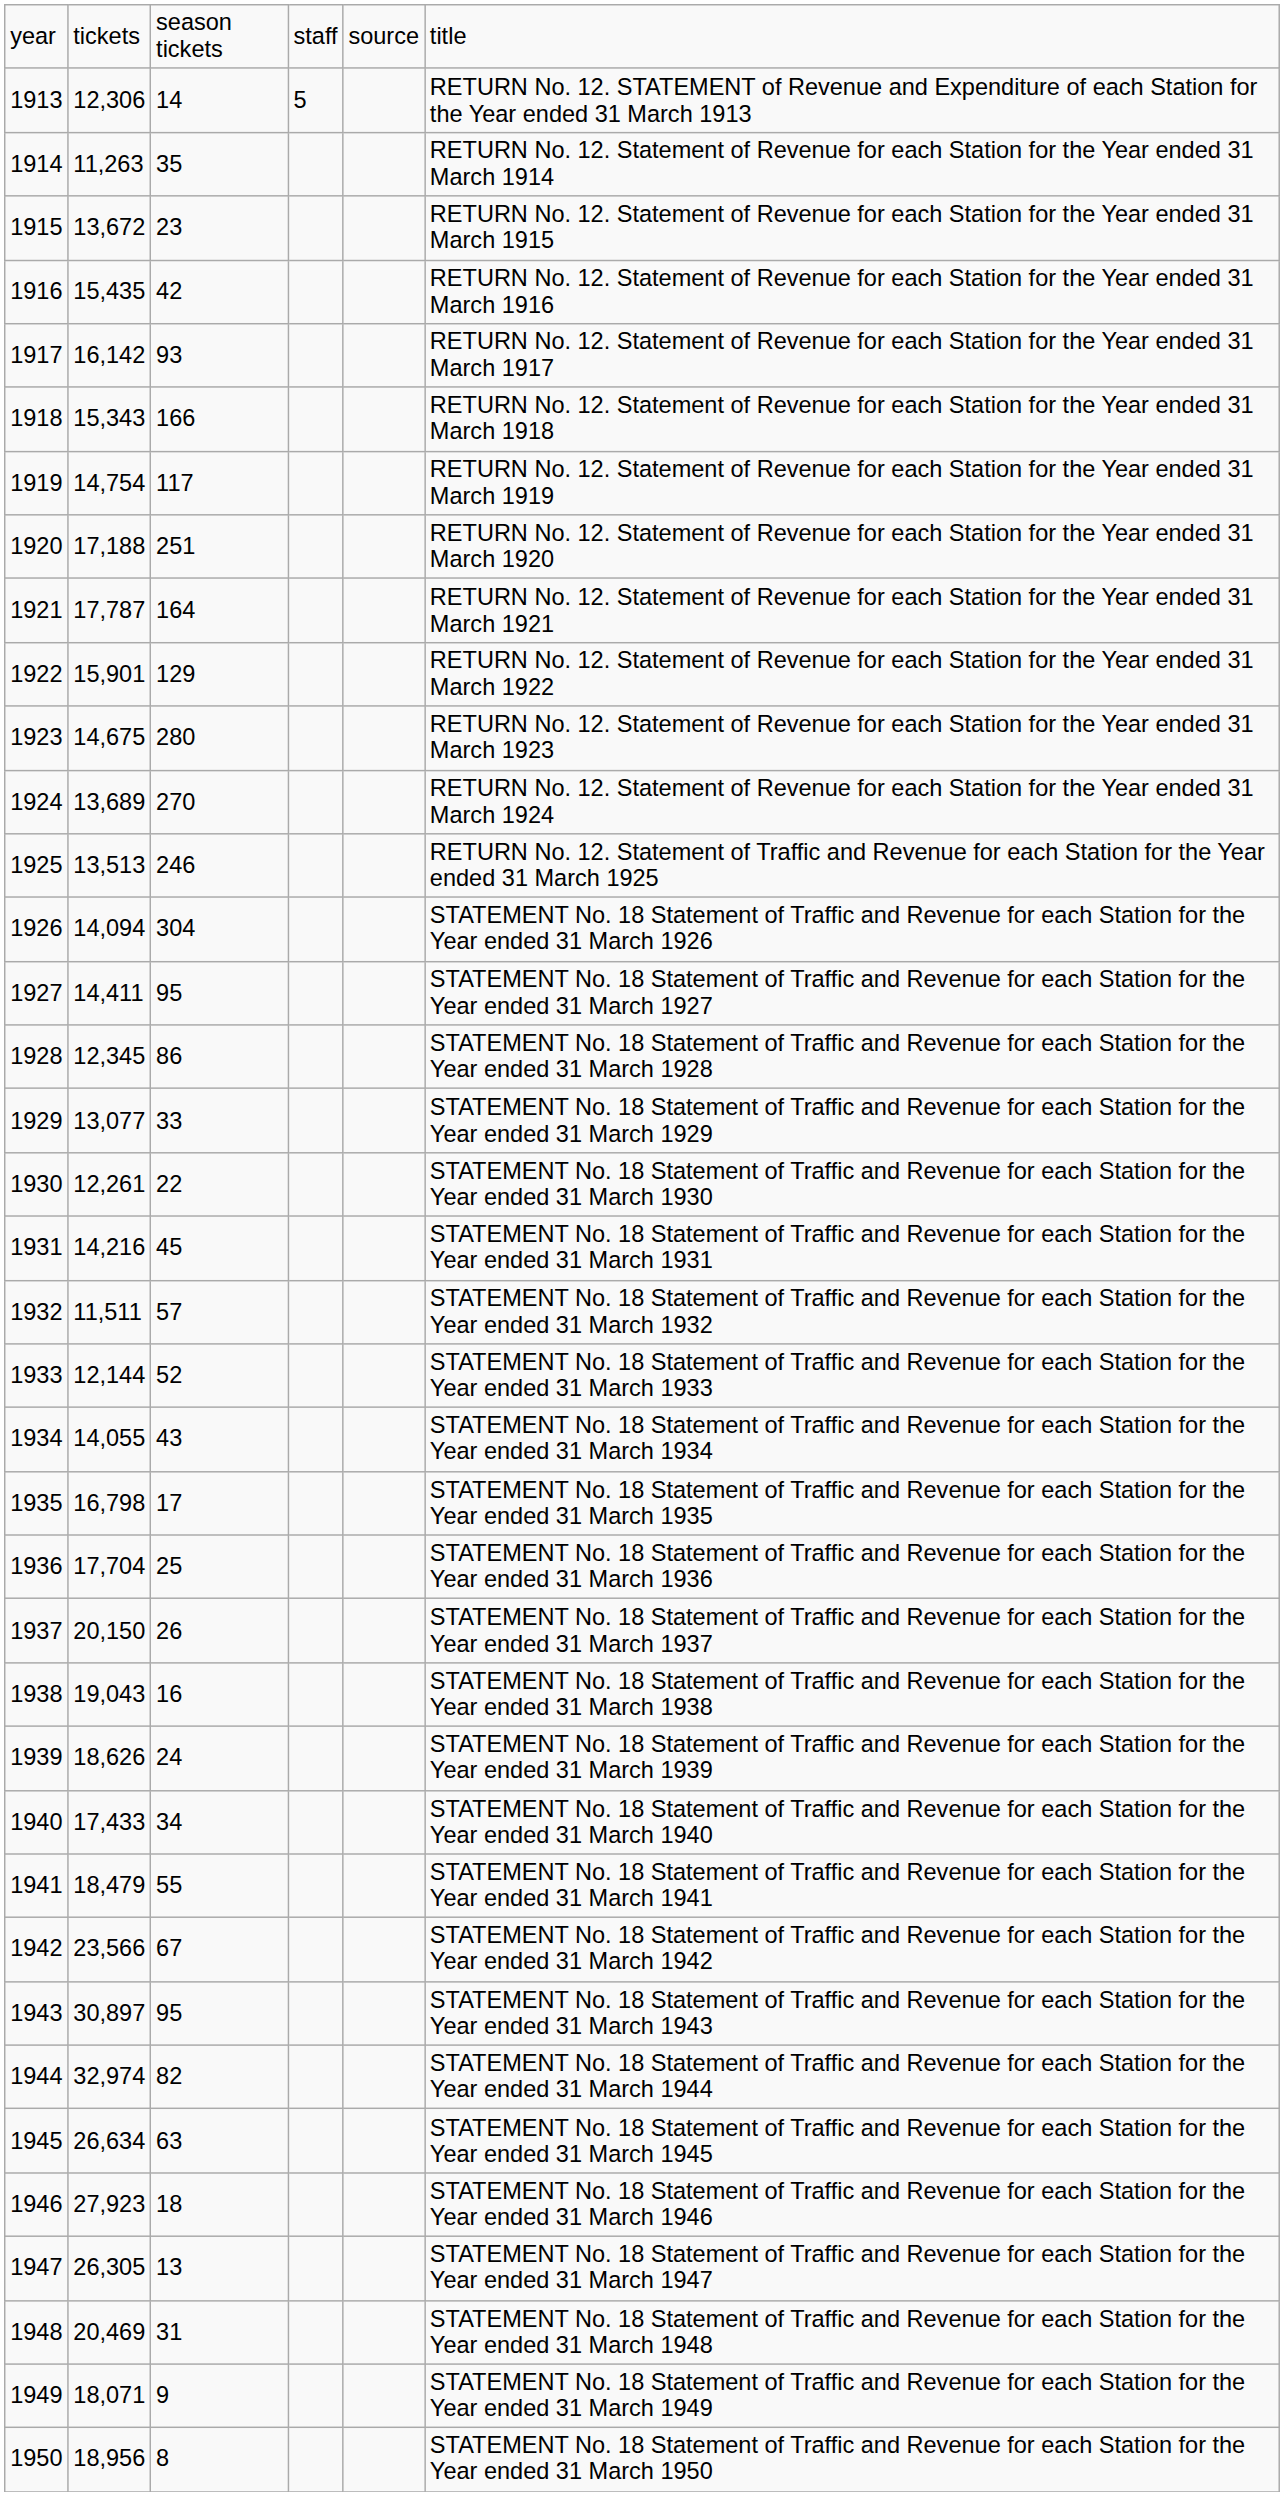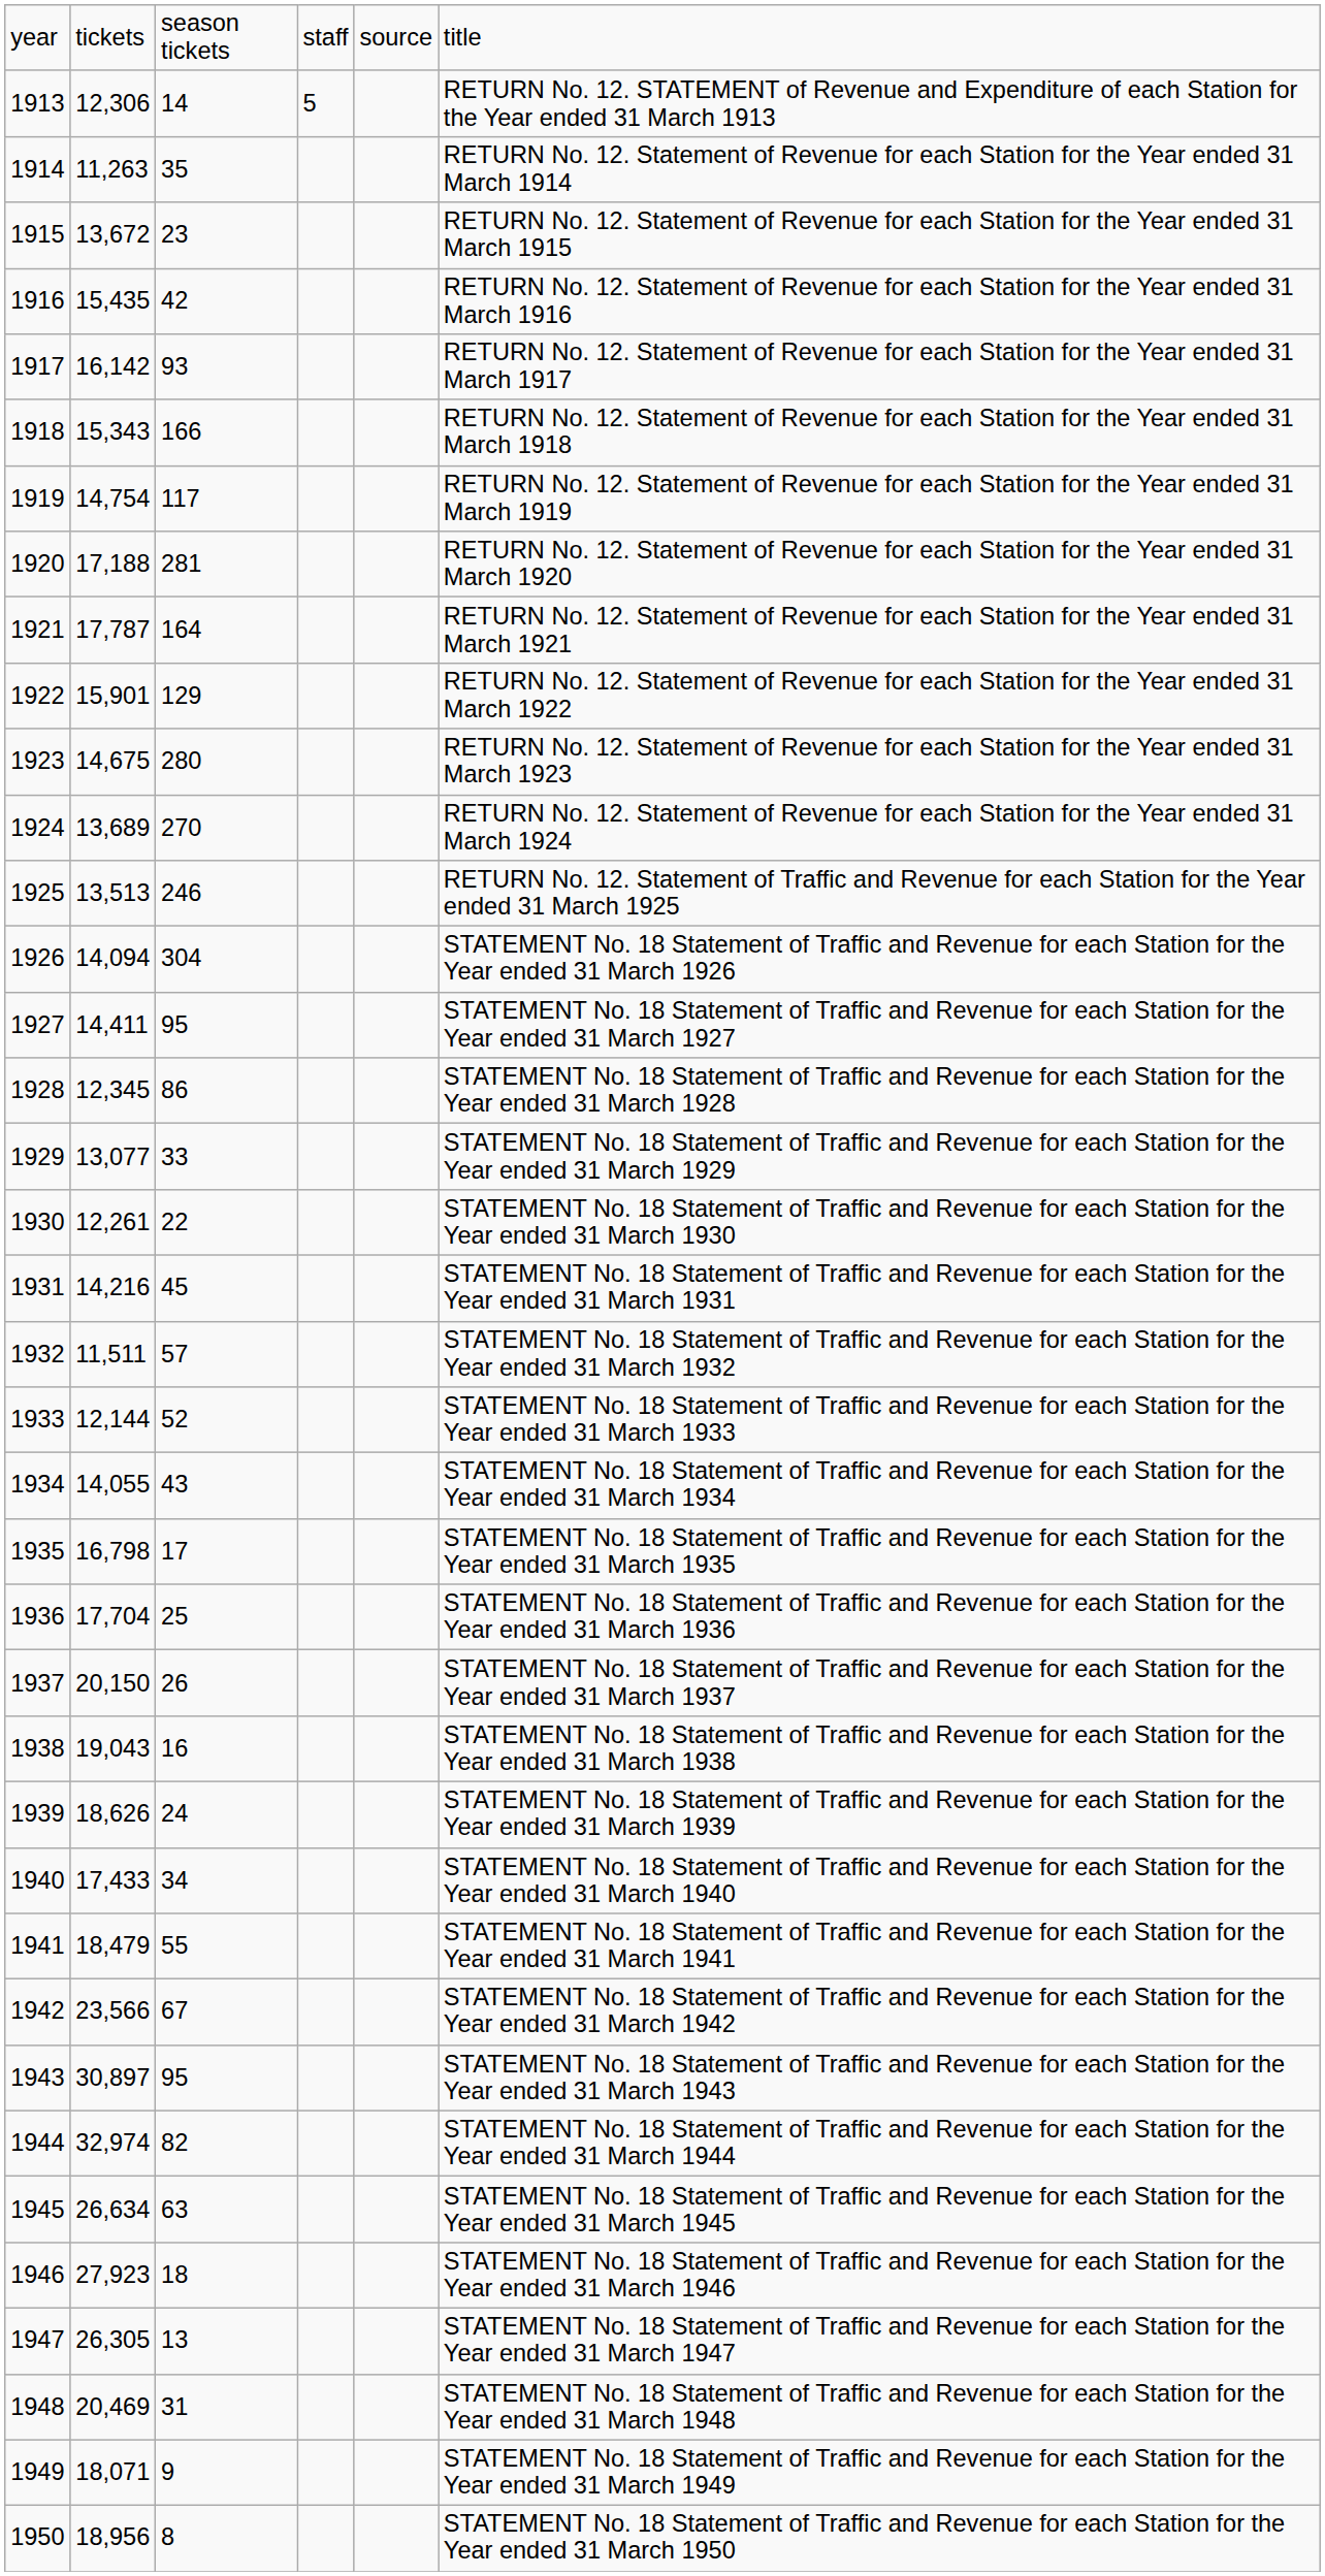1920 | column 3: 251 -> 281
